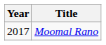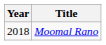Moomal Rano | Year: 2017 -> 2018
